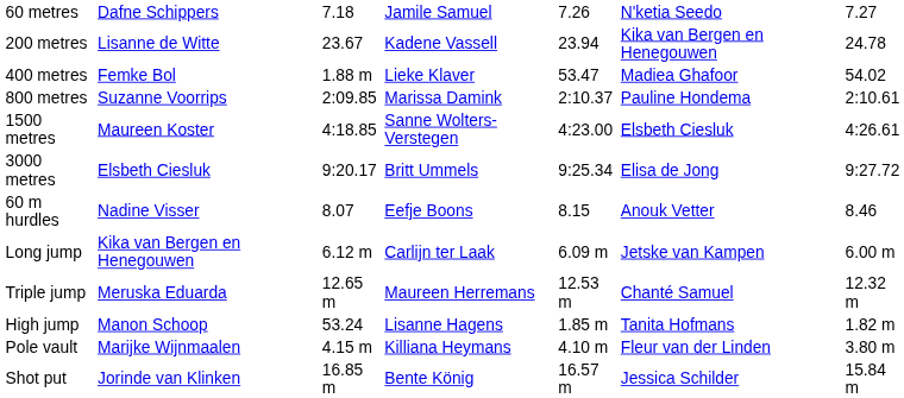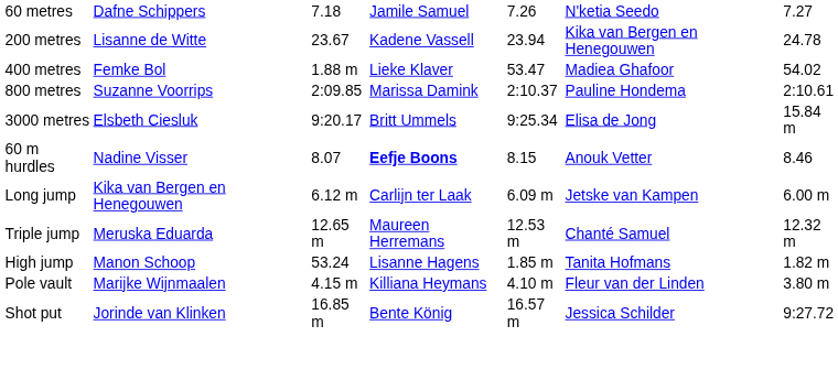- row: 1500 metres | Maureen Koster | 4:18.85 | Sanne Wolters-Verstegen | 4:23.00 | Elsbeth Ciesluk | 4:26.61
3000 metres | column 7: 9:27.72 -> 15.84 m
60 m hurdles | column 4: normal -> bold
Shot put | column 7: 15.84 m -> 9:27.72
